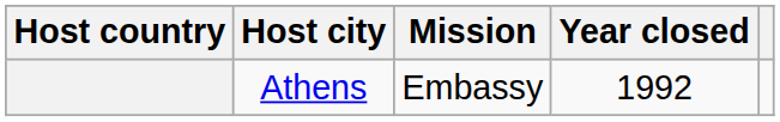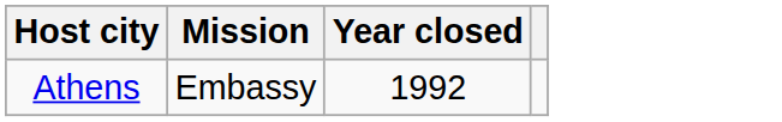- column: Host country
